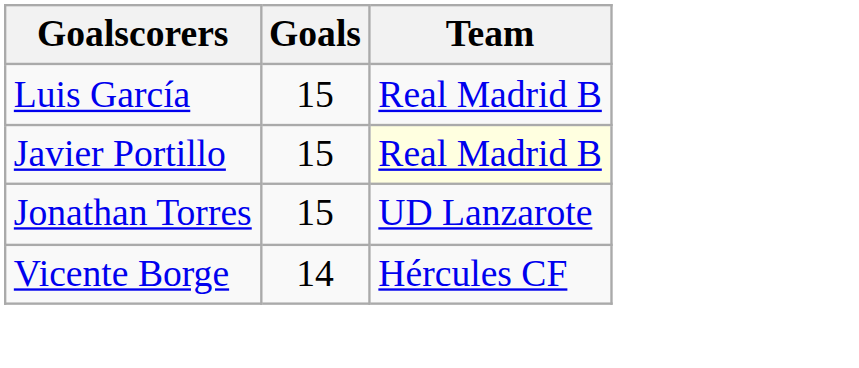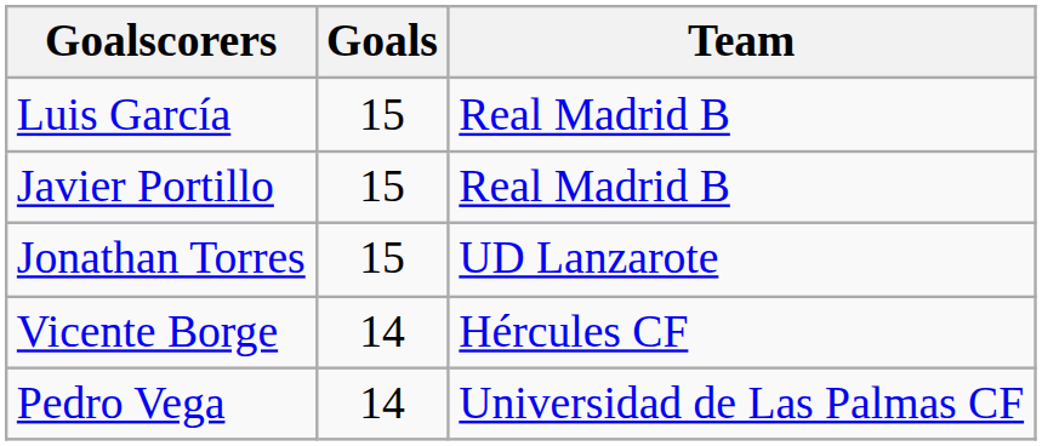Javier Portillo | Team: lightyellow background -> no background
+ row: Pedro Vega | 14 | Universidad de Las Palmas CF
